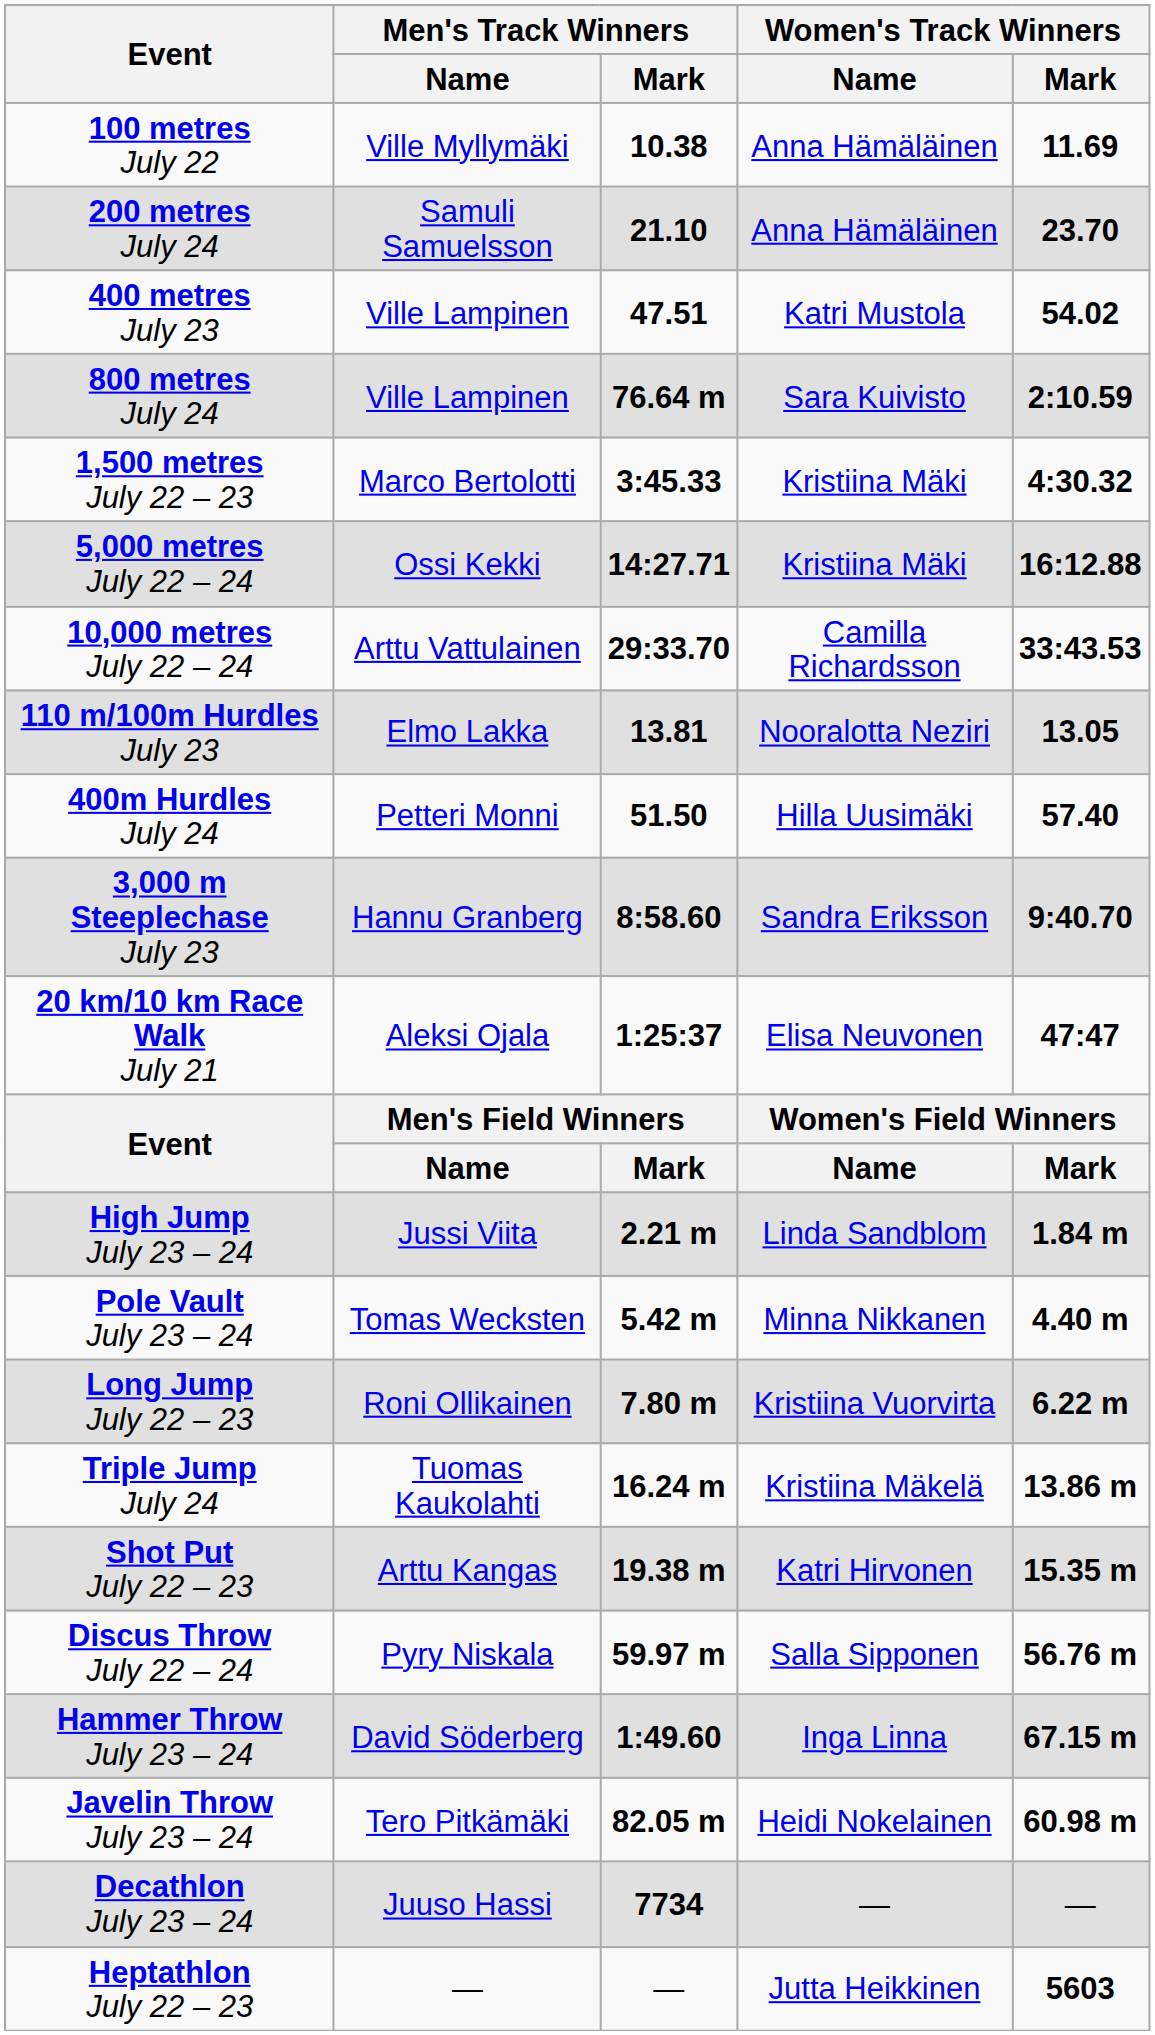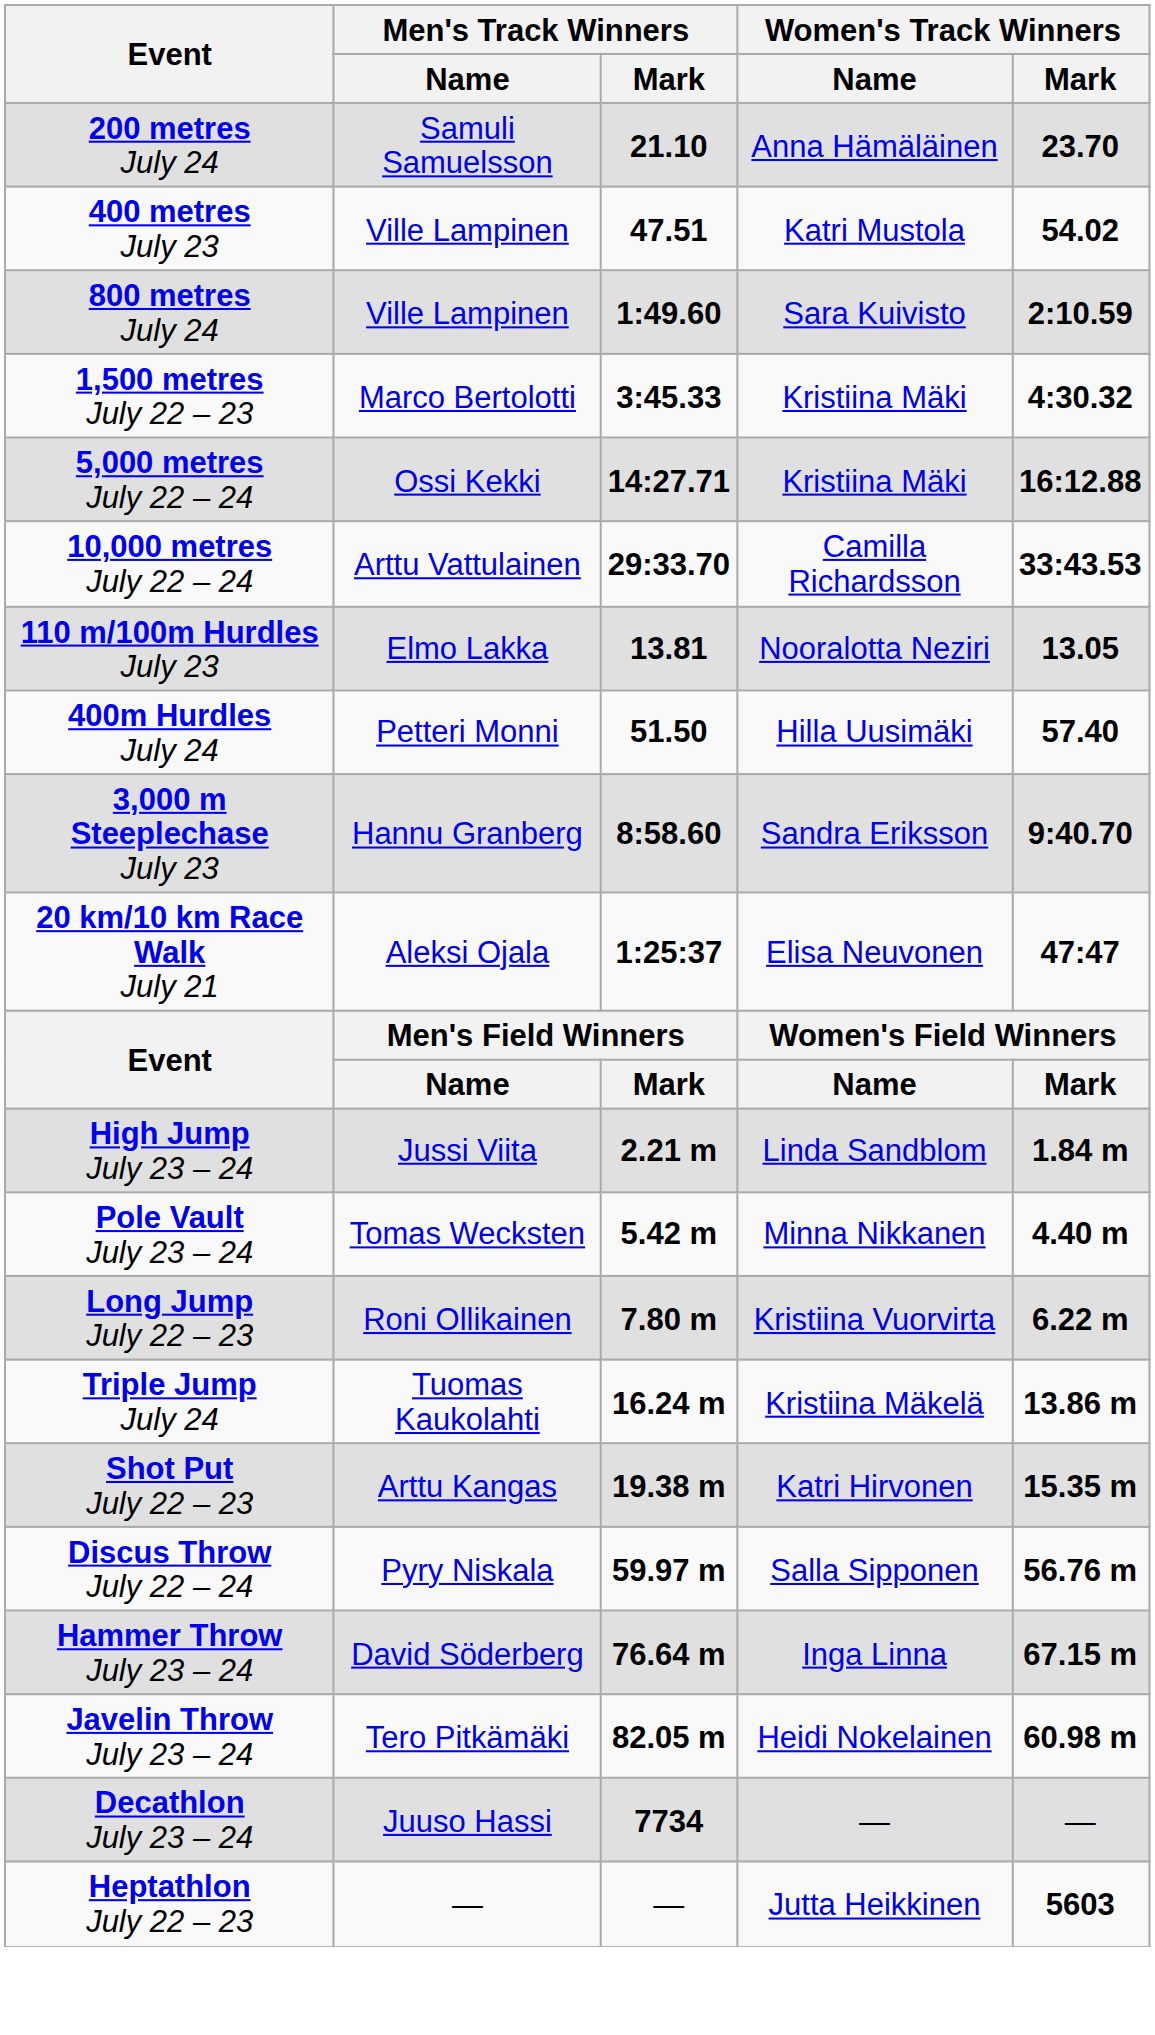- row: 100 metres July 22 | Ville Myllymäki | 10.38 | Anna Hämäläinen | 11.69
800 metres July 24 | Men's Track Winners / Mark: 76.64 m -> 1:49.60
Hammer Throw July 23 – 24 | Men's Track Winners / Mark: 1:49.60 -> 76.64 m
